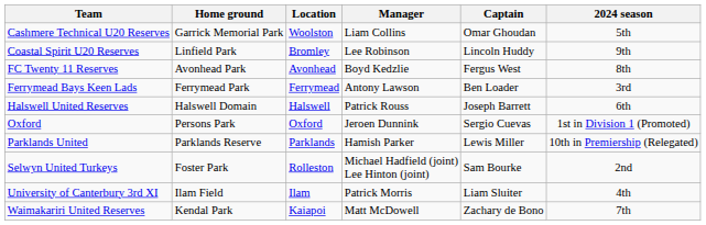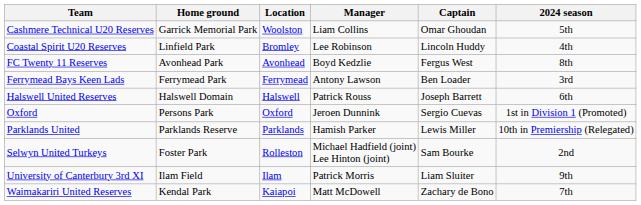Coastal Spirit U20 Reserves | 2024 season: 9th -> 4th
University of Canterbury 3rd XI | 2024 season: 4th -> 9th
